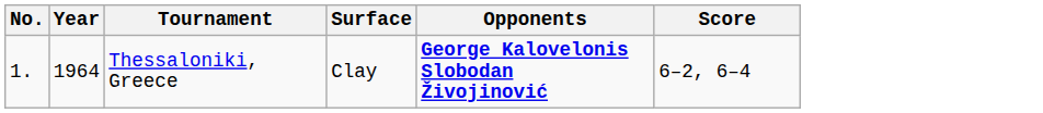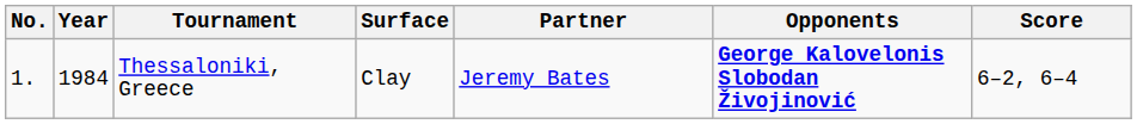+ column: Partner | Jeremy Bates
Thessaloniki, Greece | Year: 1964 -> 1984
